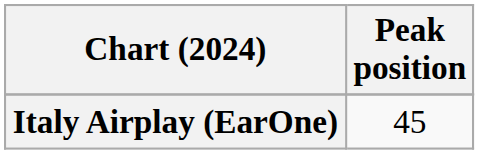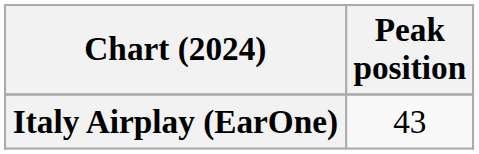Italy Airplay (EarOne) | Peak position: 45 -> 43
